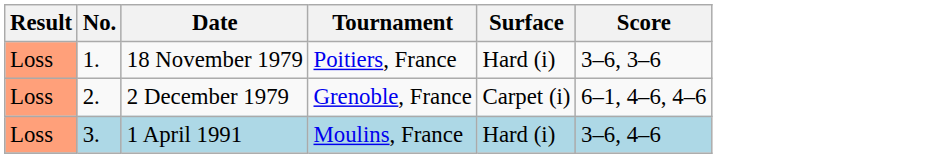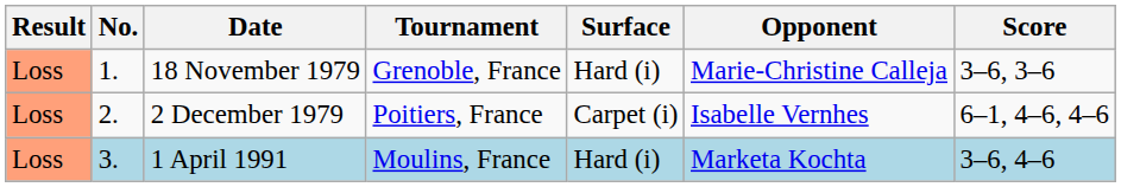+ column: Opponent | Marie-Christine Calleja | Isabelle Vernhes | Marketa Kochta
18 November 1979 | Tournament: Poitiers, France -> Grenoble, France
2 December 1979 | Tournament: Grenoble, France -> Poitiers, France
